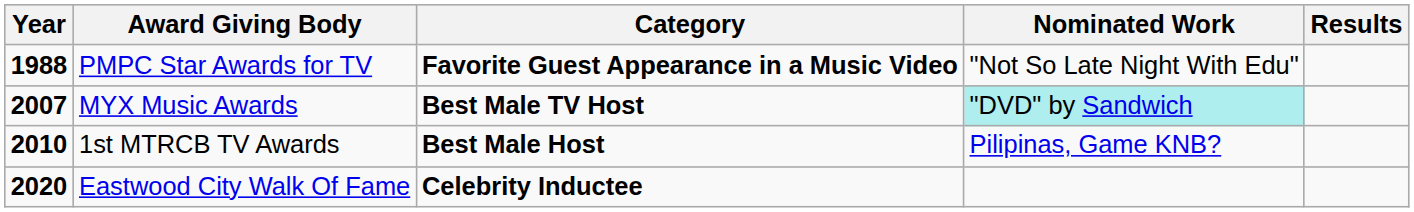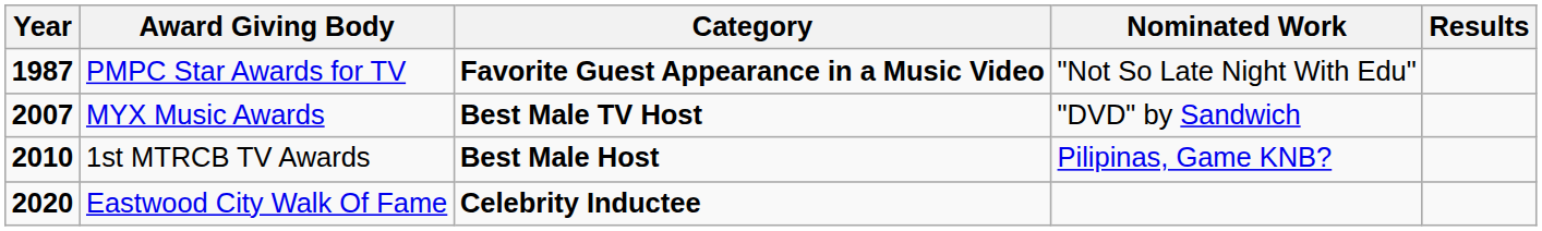PMPC Star Awards for TV | Year: 1988 -> 1987
MYX Music Awards | Nominated Work: paleturquoise background -> no background
